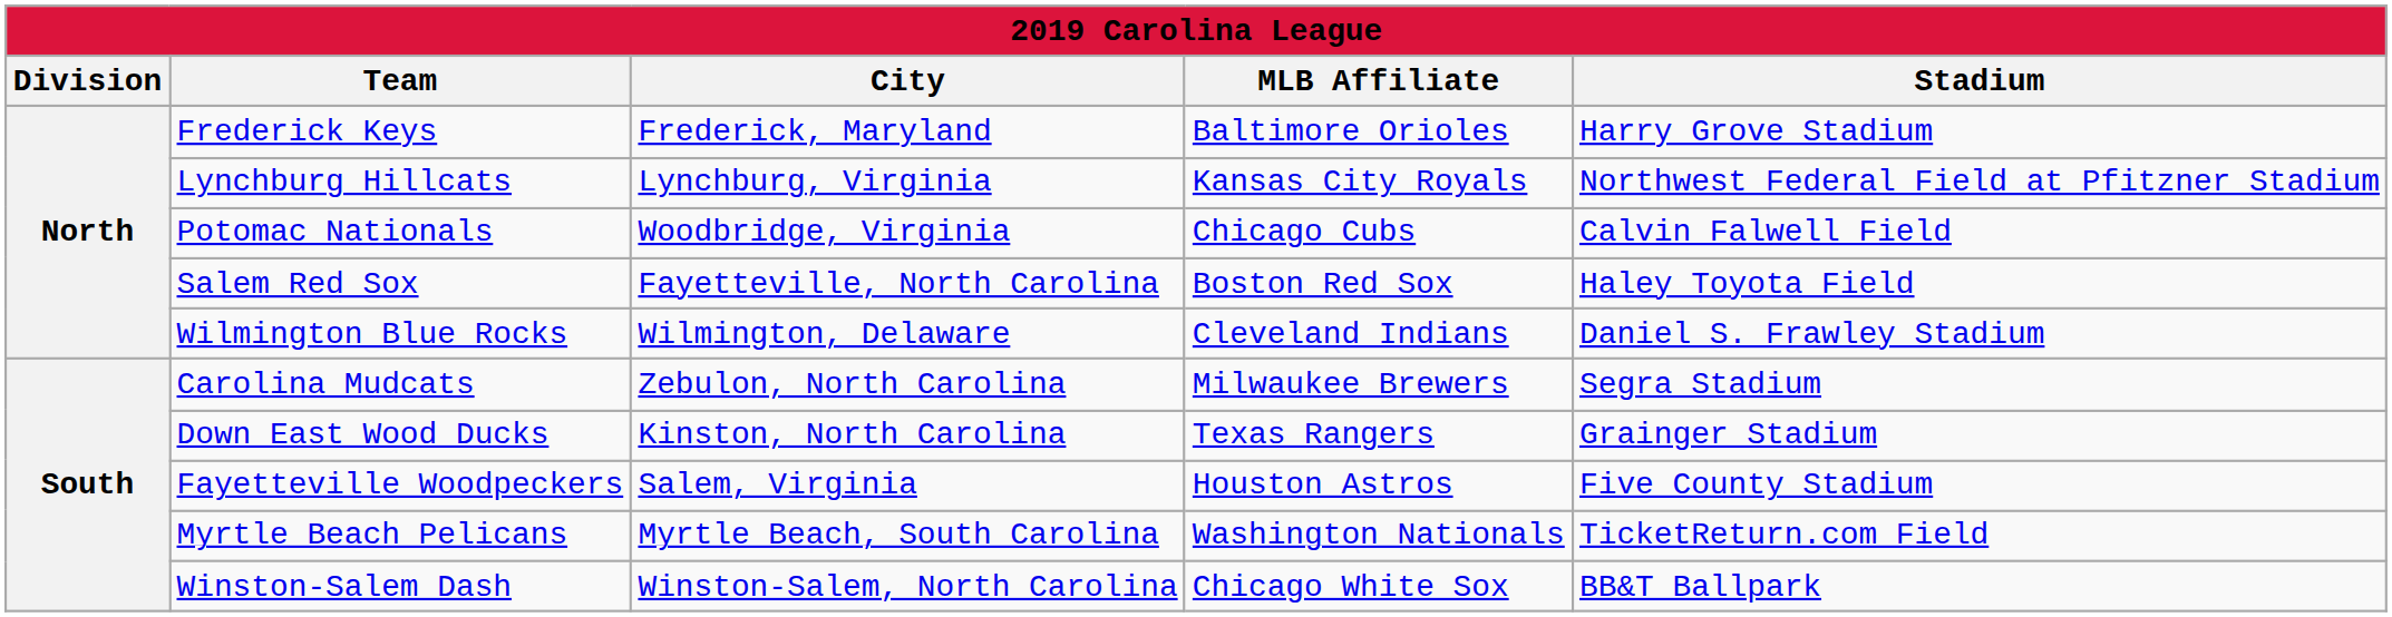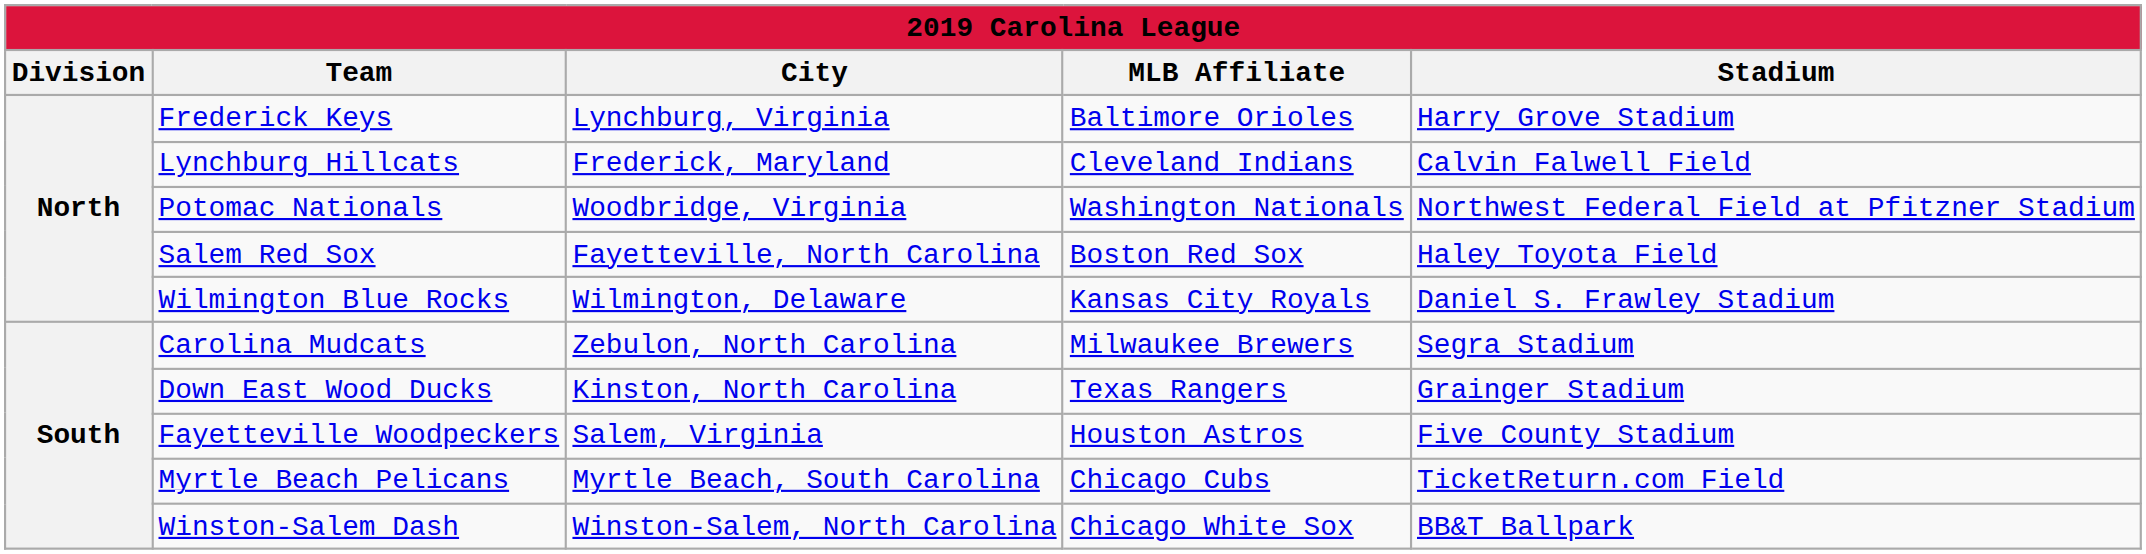Frederick Keys | City: Frederick, Maryland -> Lynchburg, Virginia
Lynchburg Hillcats | City: Lynchburg, Virginia -> Frederick, Maryland
Lynchburg Hillcats | MLB Affiliate: Kansas City Royals -> Cleveland Indians
Lynchburg Hillcats | Stadium: Northwest Federal Field at Pfitzner Stadium -> Calvin Falwell Field
Potomac Nationals | MLB Affiliate: Chicago Cubs -> Washington Nationals
Potomac Nationals | Stadium: Calvin Falwell Field -> Northwest Federal Field at Pfitzner Stadium
Wilmington Blue Rocks | MLB Affiliate: Cleveland Indians -> Kansas City Royals
Myrtle Beach Pelicans | MLB Affiliate: Washington Nationals -> Chicago Cubs
